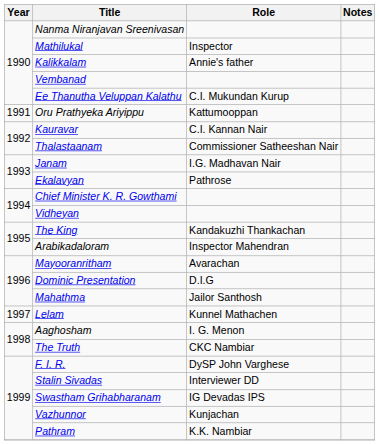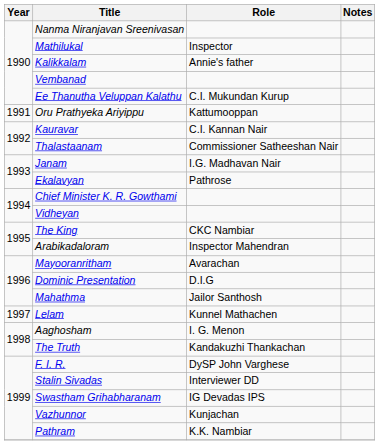The King | Role: Kandakuzhi Thankachan -> CKC Nambiar
The Truth | Role: CKC Nambiar -> Kandakuzhi Thankachan
